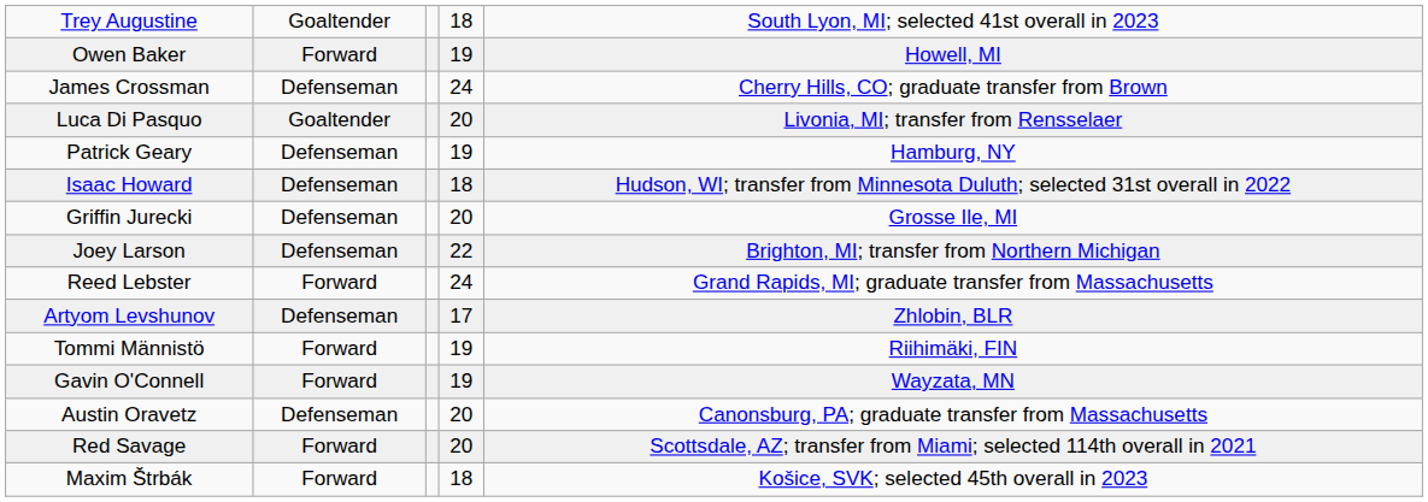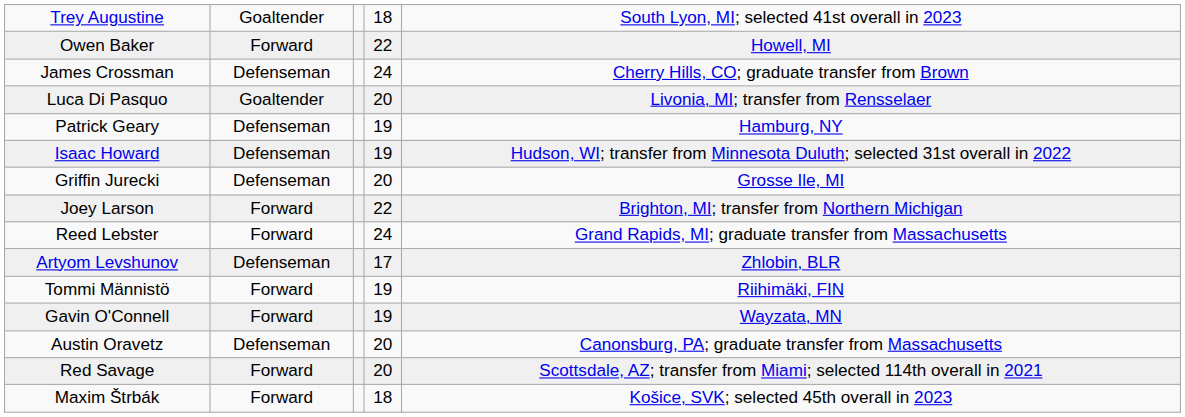Owen Baker | column 4: 19 -> 22
Isaac Howard | column 4: 18 -> 19
Joey Larson | column 2: Defenseman -> Forward
